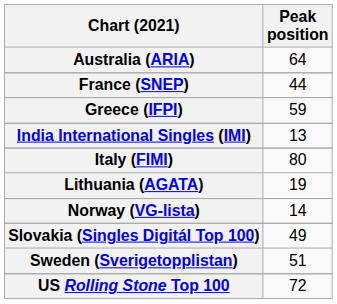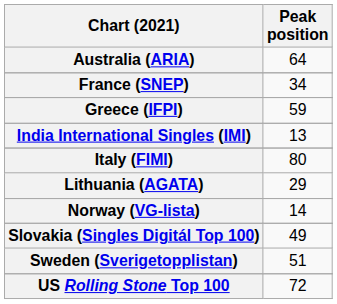France (SNEP) | Peak position: 44 -> 34
Lithuania (AGATA) | Peak position: 19 -> 29
